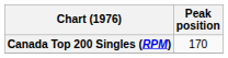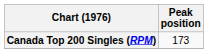Canada Top 200 Singles (RPM) | Peak position: 170 -> 173
